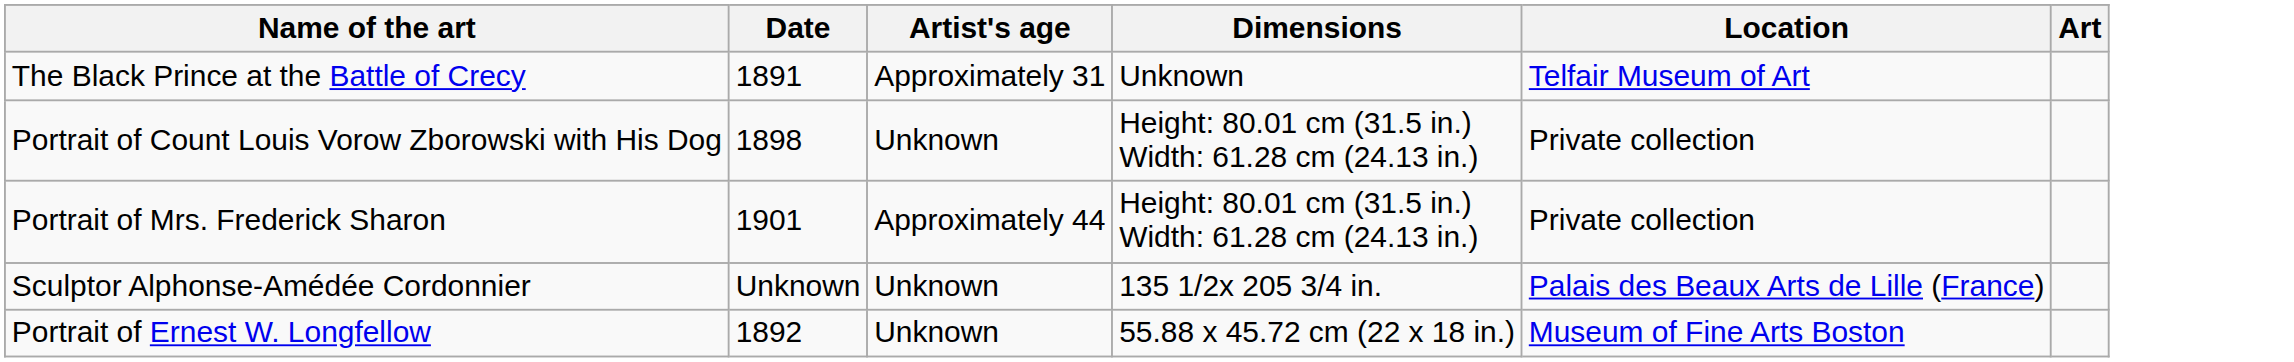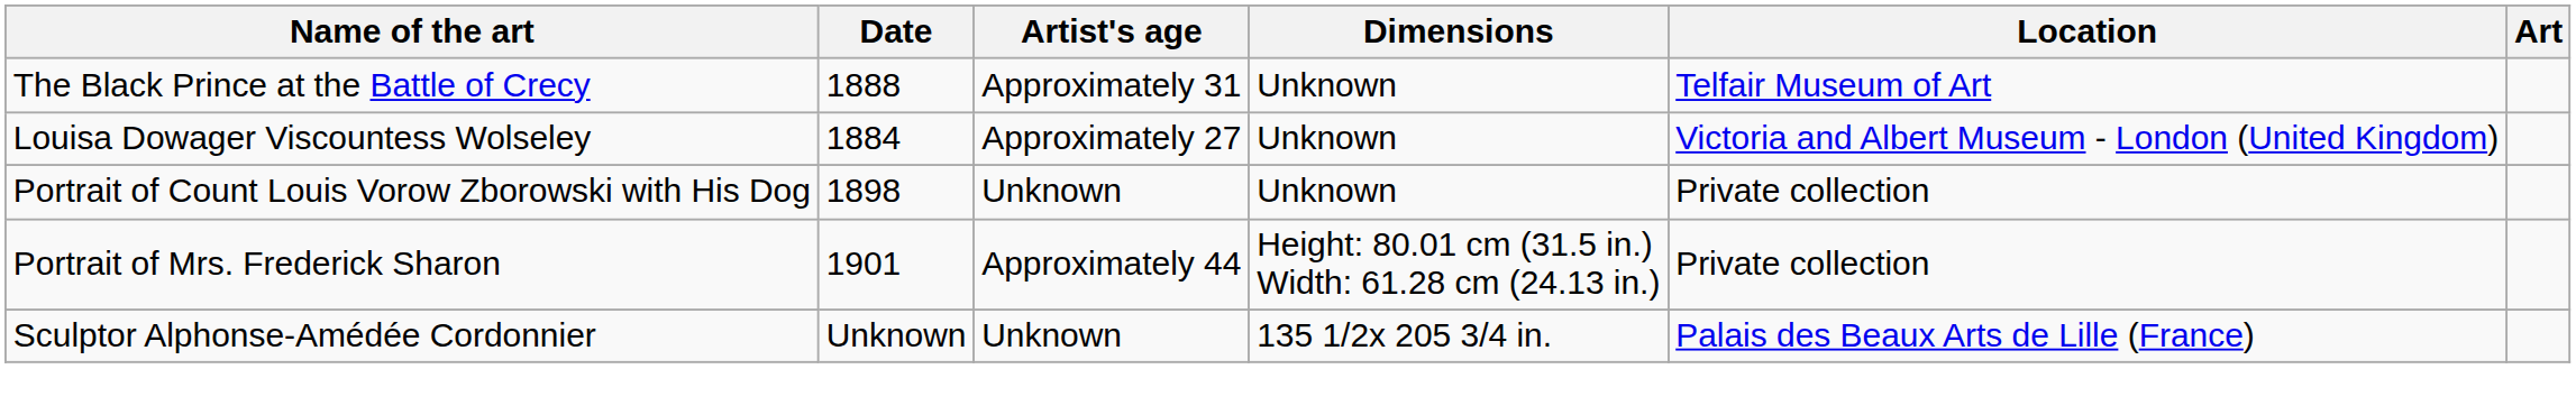The Black Prince at the Battle of Crecy | Date: 1891 -> 1888
+ row: Louisa Dowager Viscountess Wolseley | 1884 | Approximately 27 | Unknown | Victoria and Albert Museum - London (United Kingdom)
Portrait of Count Louis Vorow Zborowski with His Dog | Dimensions: Height: 80.01 cm (31.5 in.) Width: 61.28 cm (24.13 in.) -> Unknown
- row: Portrait of Ernest W. Longfellow | 1892 | Unknown | 55.88 x 45.72 cm (22 x 18 in.) | Museum of Fine Arts Boston
